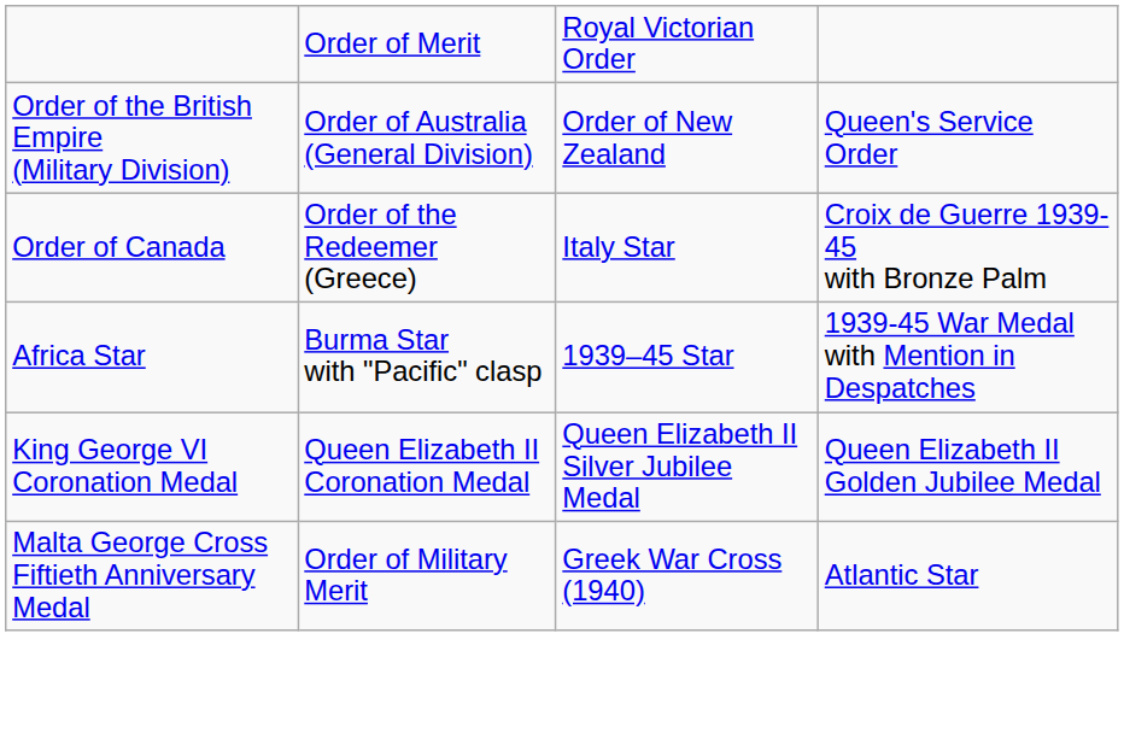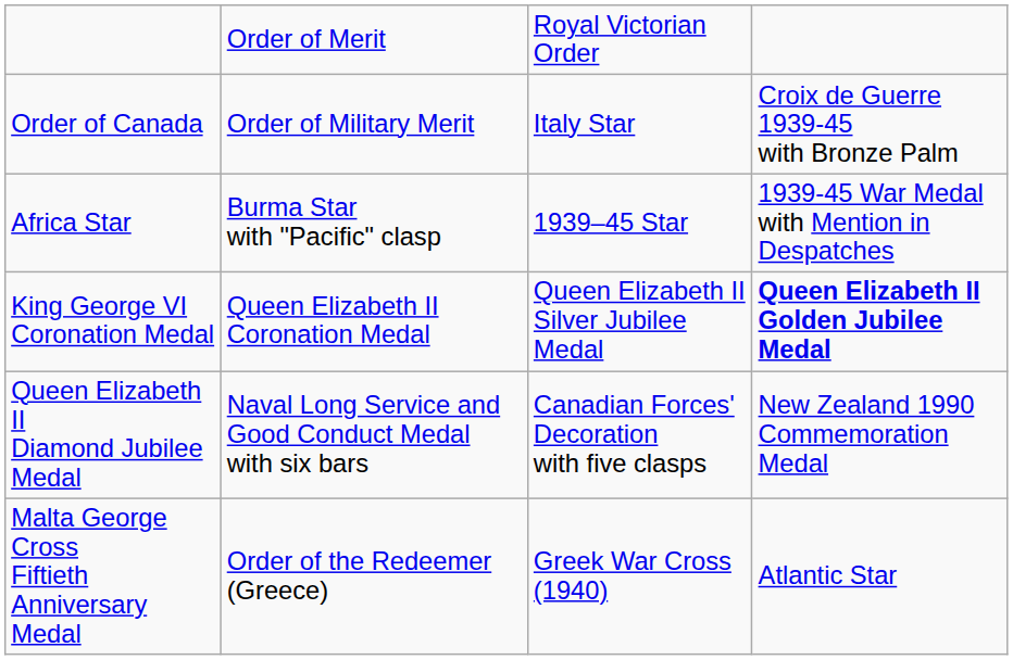- row: Order of the British Empire (Military Division) | Order of Australia (General Division) | Order of New Zealand | Queen's Service Order
Order of Canada | column 2: Order of the Redeemer (Greece) -> Order of Military Merit
King George VI Coronation Medal | column 4: normal -> bold
+ row: Queen Elizabeth II Diamond Jubilee Medal | Naval Long Service and Good Conduct Medal with six bars | Canadian Forces' Decoration with five clasps | New Zealand 1990 Commemoration Medal
Malta George Cross Fiftieth Anniversary Medal | column 2: Order of Military Merit -> Order of the Redeemer (Greece)
